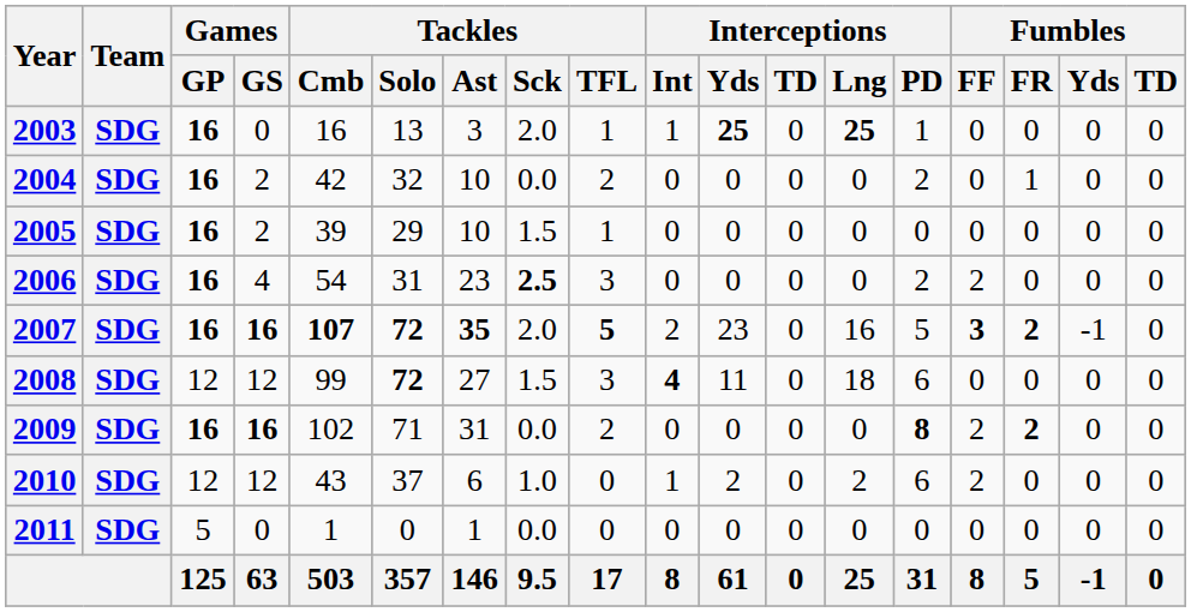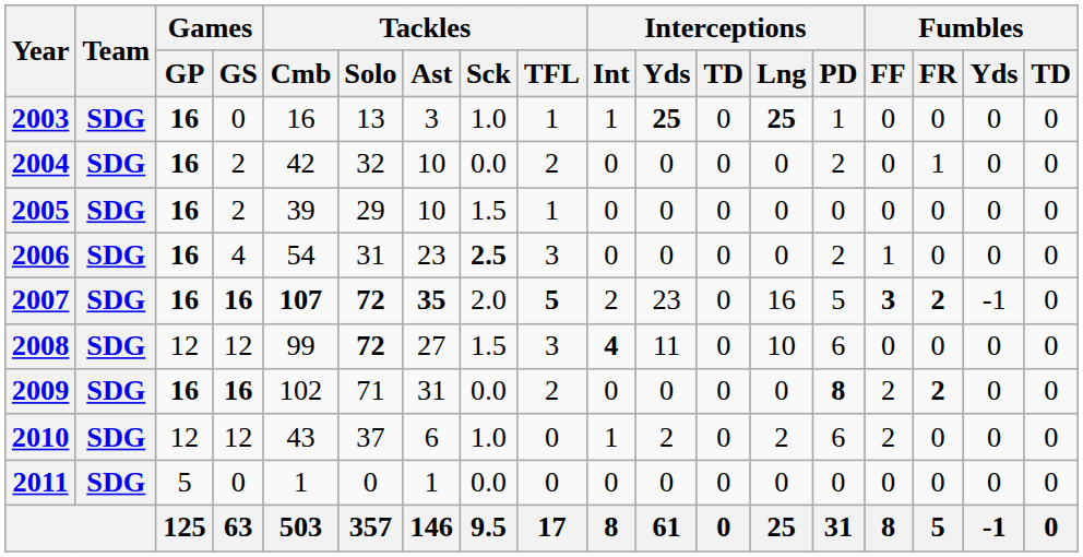2003 | Tackles / Sck: 2.0 -> 1.0
2006 | Fumbles / FF: 2 -> 1
2008 | Interceptions / Lng: 18 -> 10
